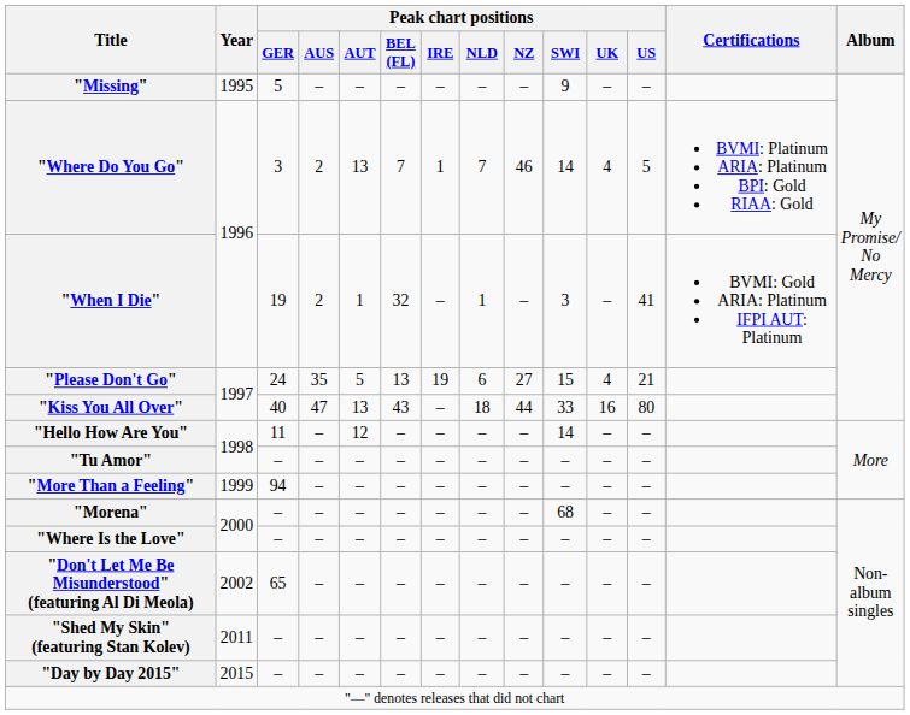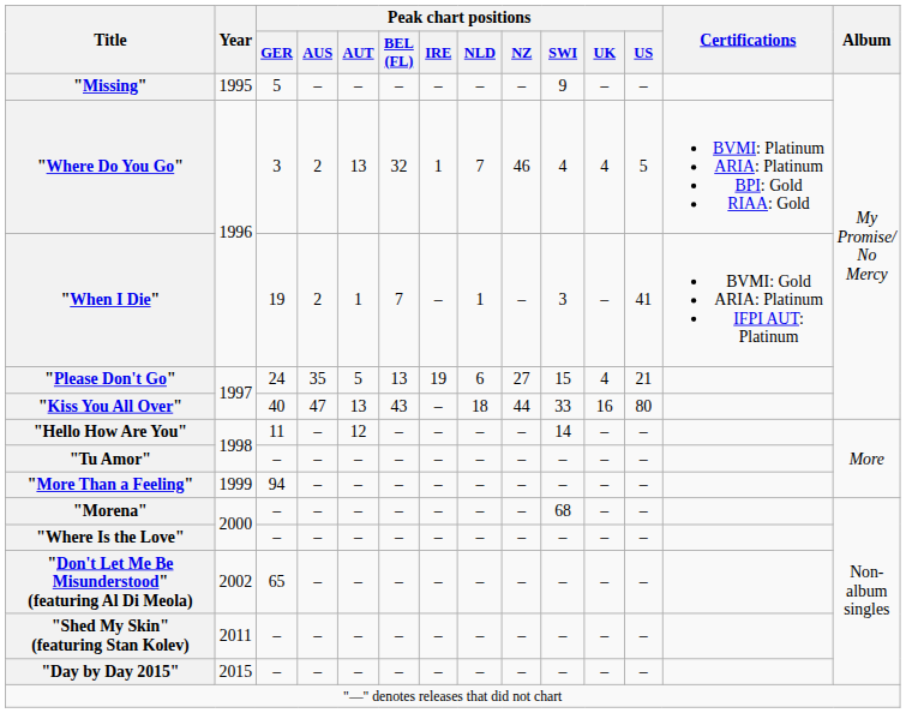"Where Do You Go" | Peak chart positions / BEL (FL): 7 -> 32
"Where Do You Go" | Peak chart positions / SWI: 14 -> 4
"When I Die" | Peak chart positions / BEL (FL): 32 -> 7
